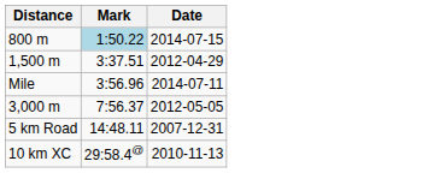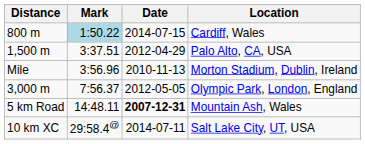+ column: Location | Cardiff, Wales | Palo Alto, CA, USA | Morton Stadium, Dublin, Ireland | Olympic Park, London, England | Mountain Ash, Wales | Salt Lake City, UT, USA
Mile | Date: 2014-07-11 -> 2010-11-13
5 km Road | Date: normal -> bold
10 km XC | Date: 2010-11-13 -> 2014-07-11
